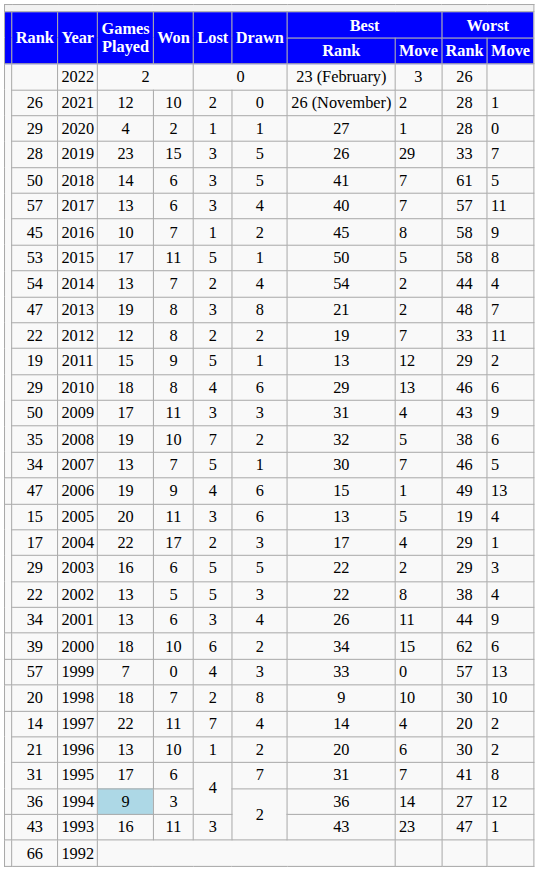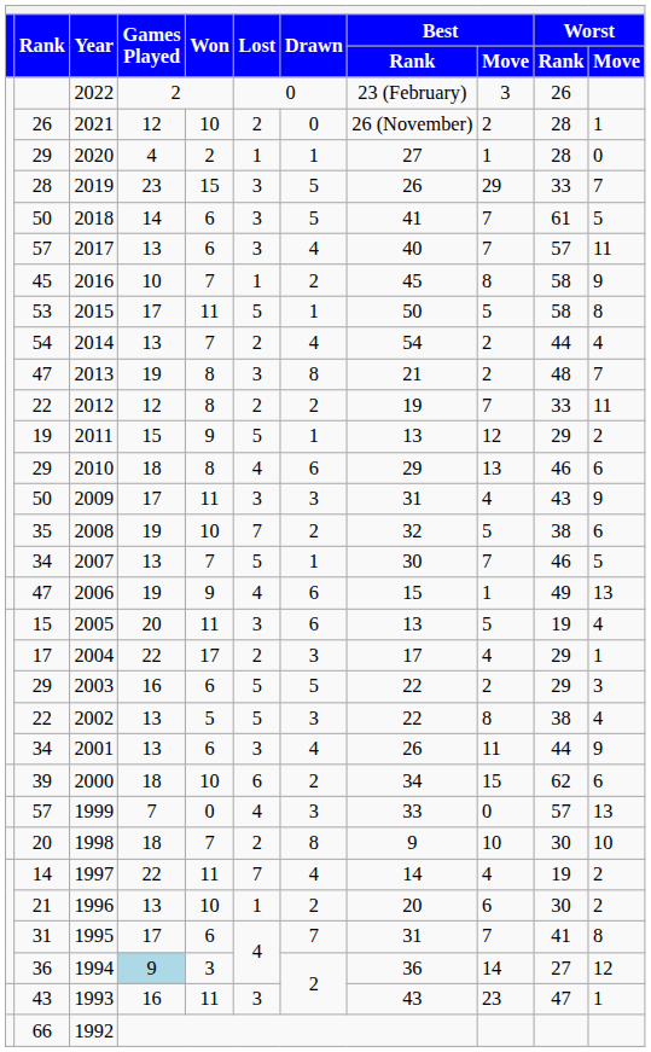1997 | Worst / Rank: 20 -> 19
